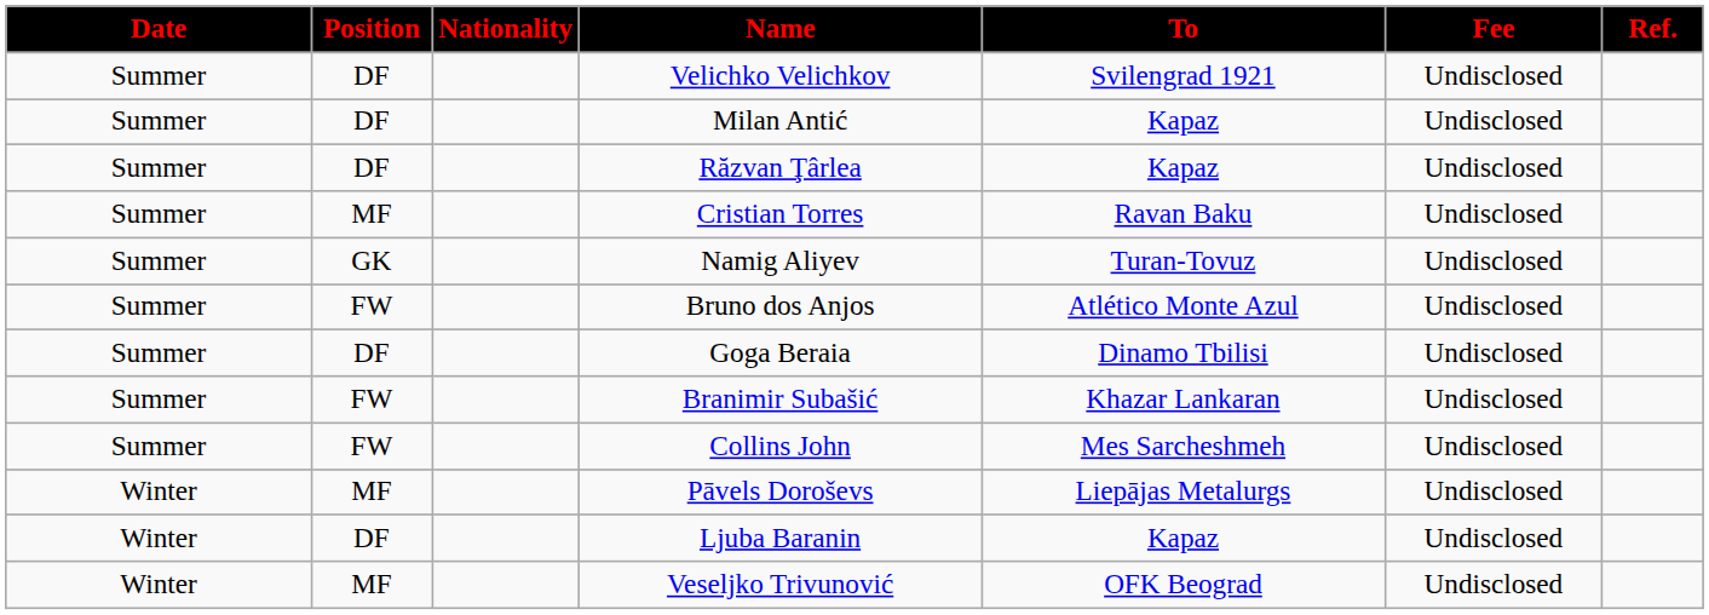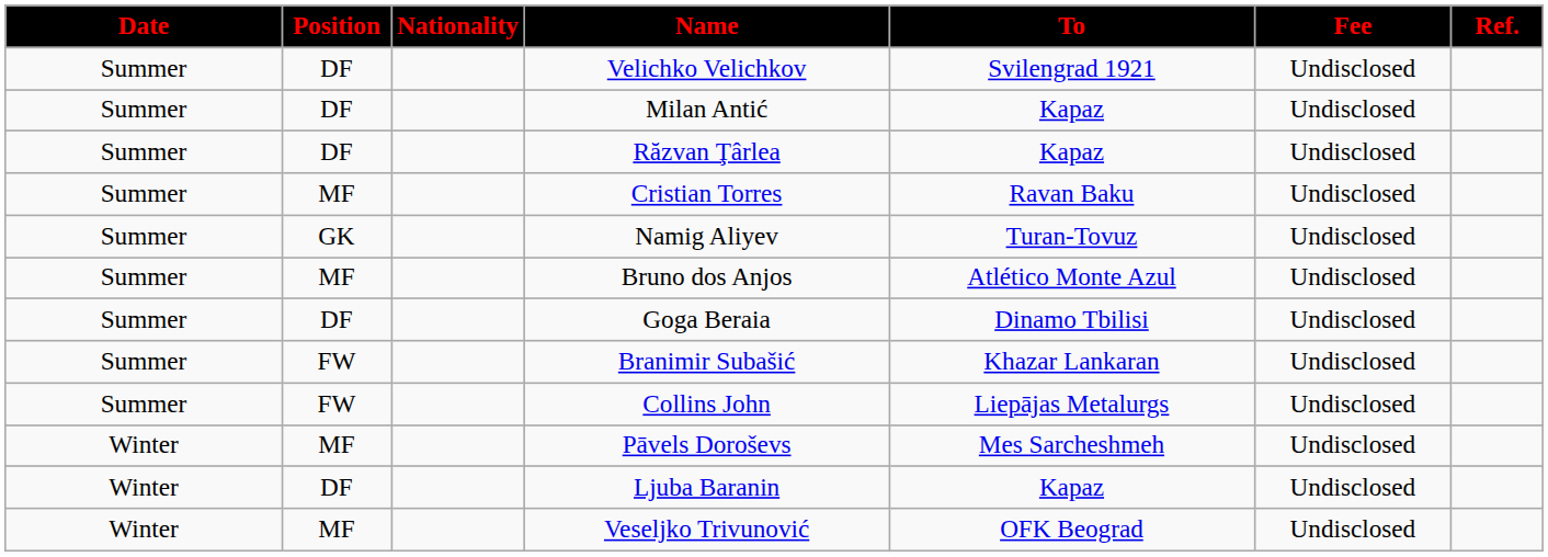Bruno dos Anjos | Position: FW -> MF
Collins John | To: Mes Sarcheshmeh -> Liepājas Metalurgs
Pāvels Doroševs | To: Liepājas Metalurgs -> Mes Sarcheshmeh
